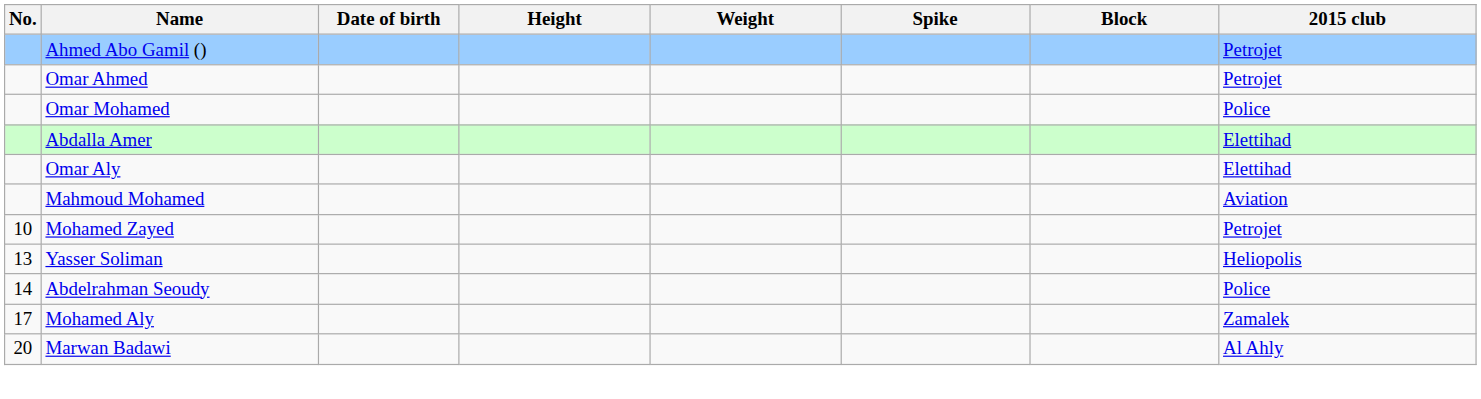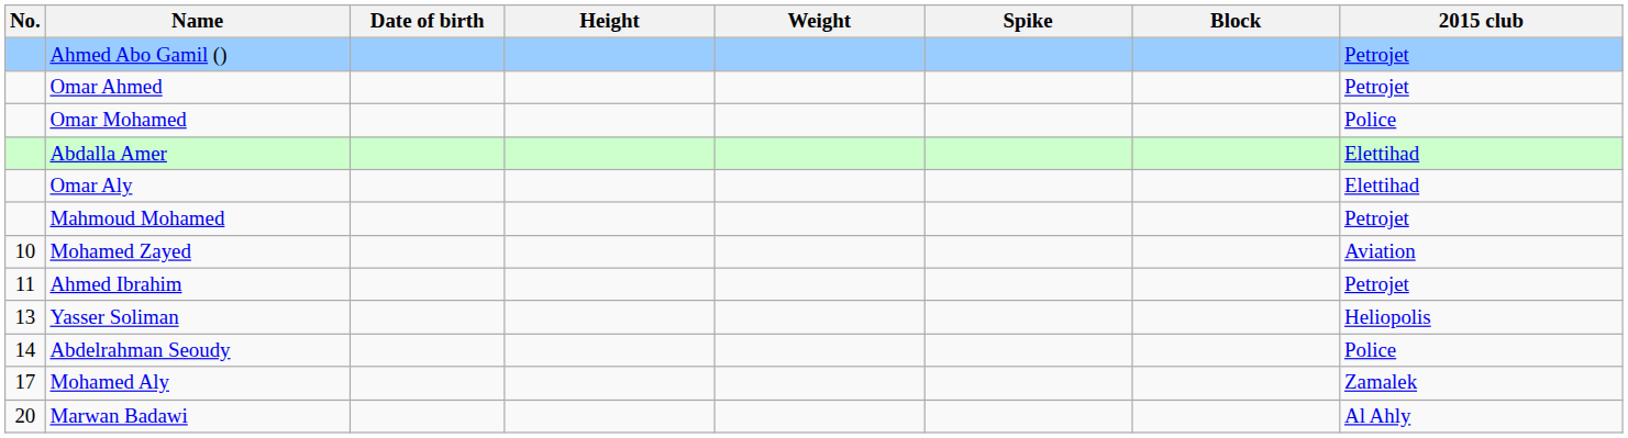Mahmoud Mohamed | 2015 club: Aviation -> Petrojet
Mohamed Zayed | 2015 club: Petrojet -> Aviation
+ row: 11 | Ahmed Ibrahim | Petrojet
